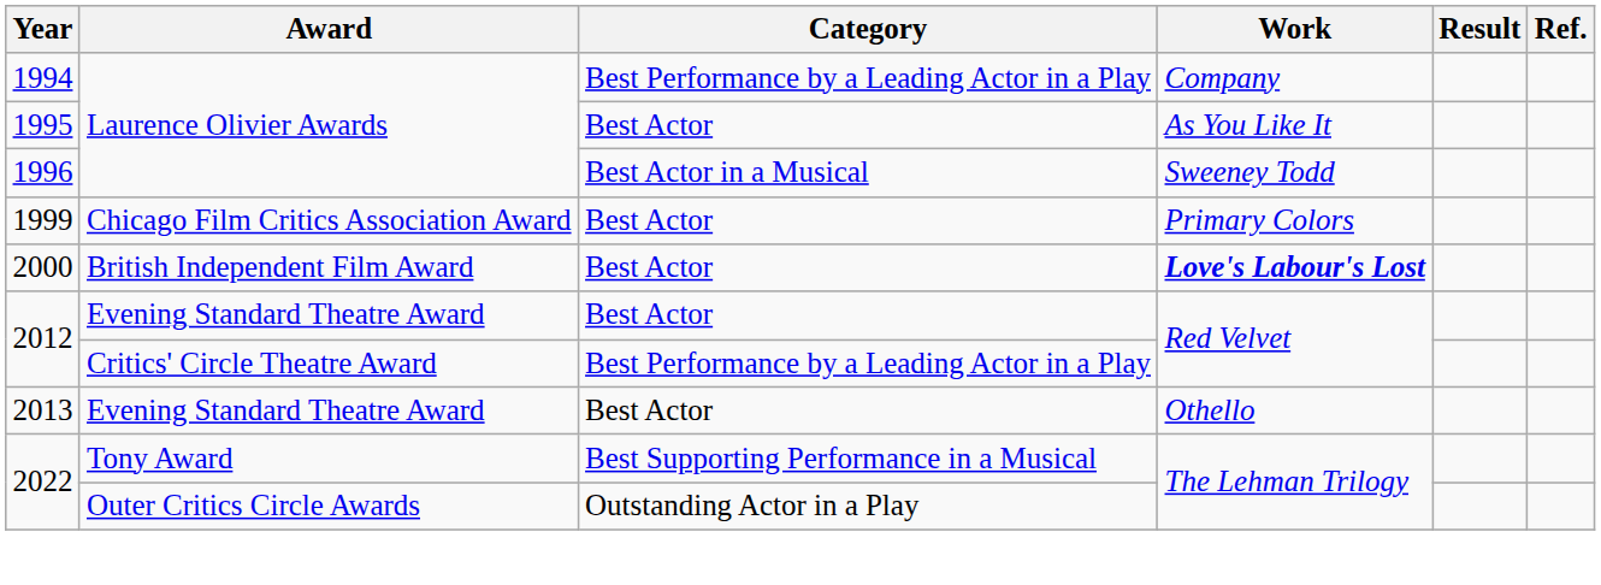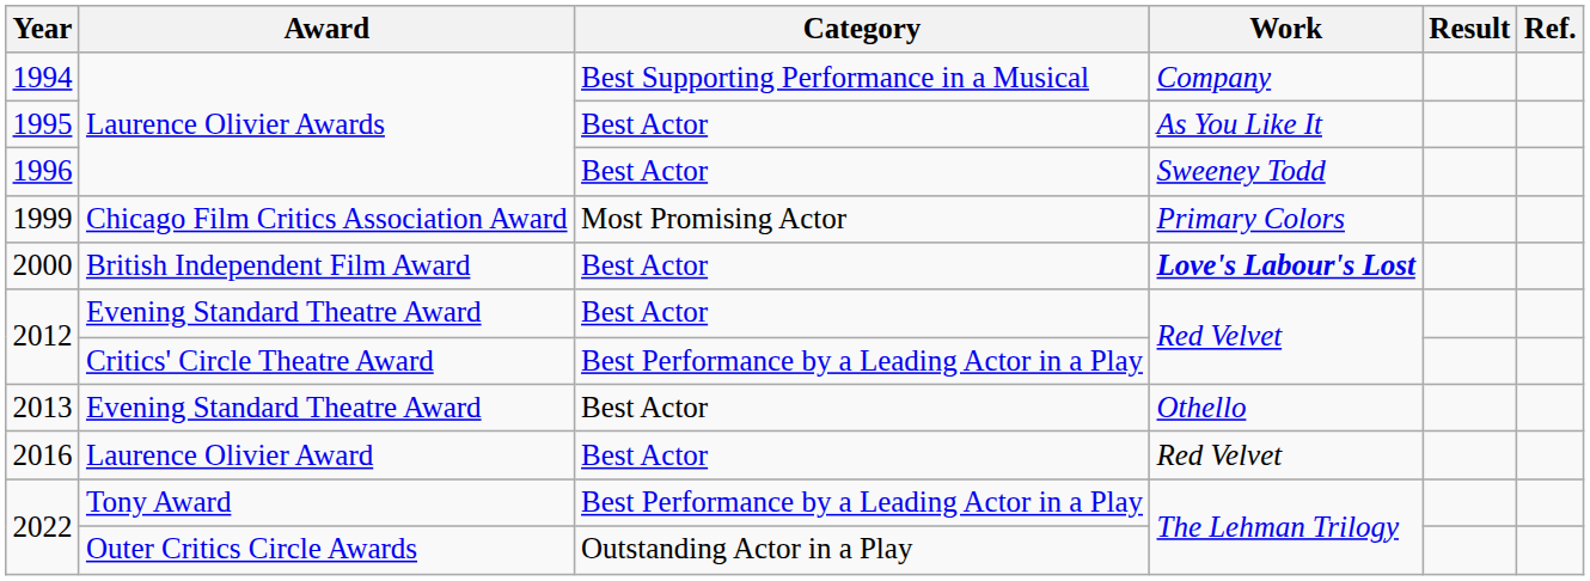1994 | Category: Best Performance by a Leading Actor in a Play -> Best Supporting Performance in a Musical
1996 | Category: Best Actor in a Musical -> Best Actor
1999 | Category: Best Actor -> Most Promising Actor
+ row: 2016 | Laurence Olivier Award | Best Actor | Red Velvet
2022 / Tony Award | Category: Best Supporting Performance in a Musical -> Best Performance by a Leading Actor in a Play
